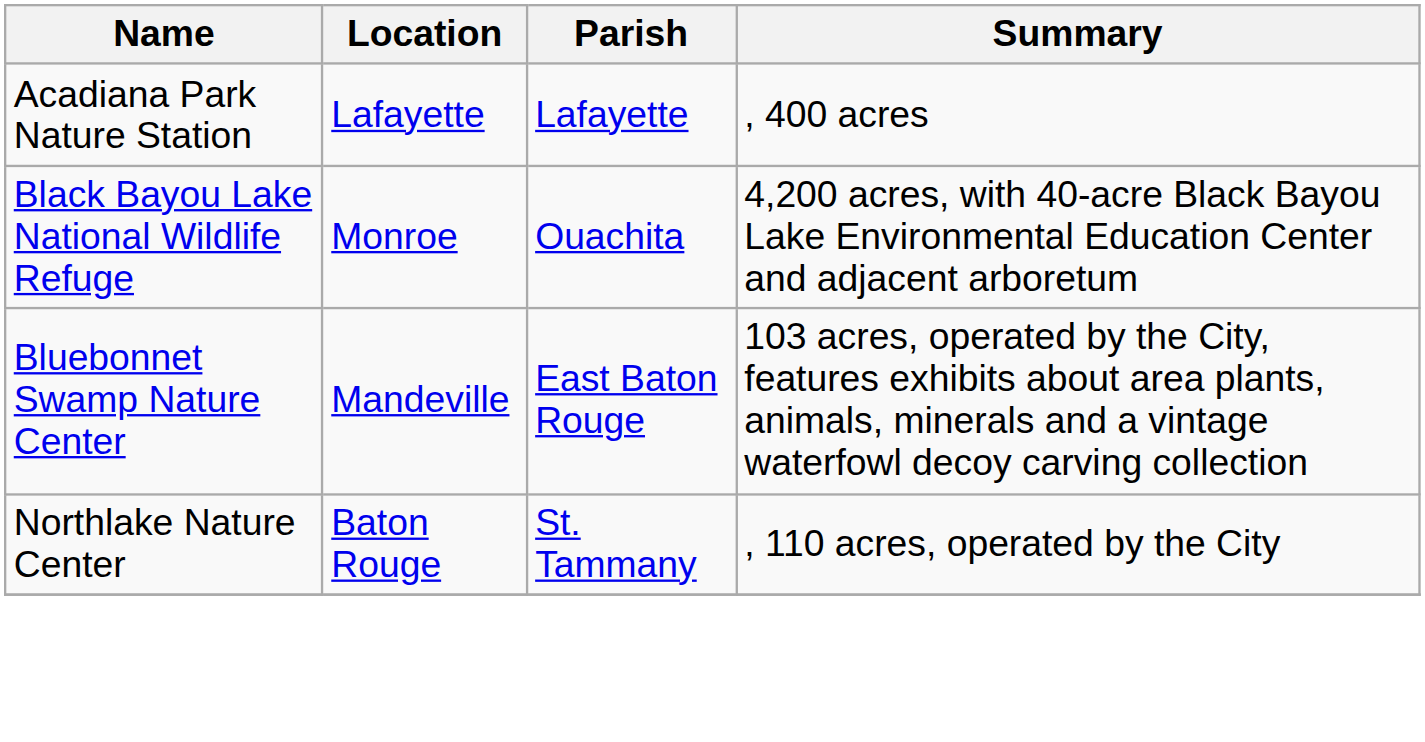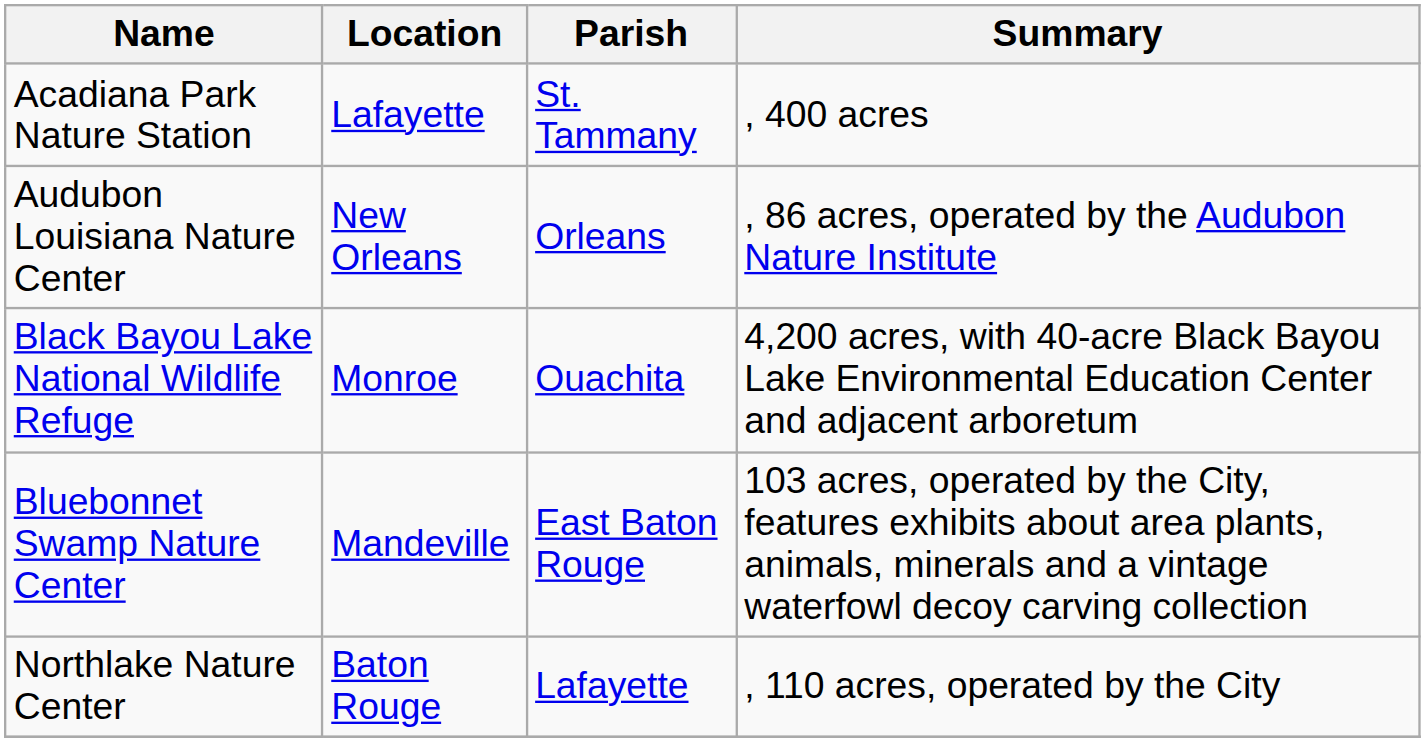Acadiana Park Nature Station | Parish: Lafayette -> St. Tammany
+ row: Audubon Louisiana Nature Center | New Orleans | Orleans | , 86 acres, operated by the Audubon Nature Institute
Northlake Nature Center | Parish: St. Tammany -> Lafayette
